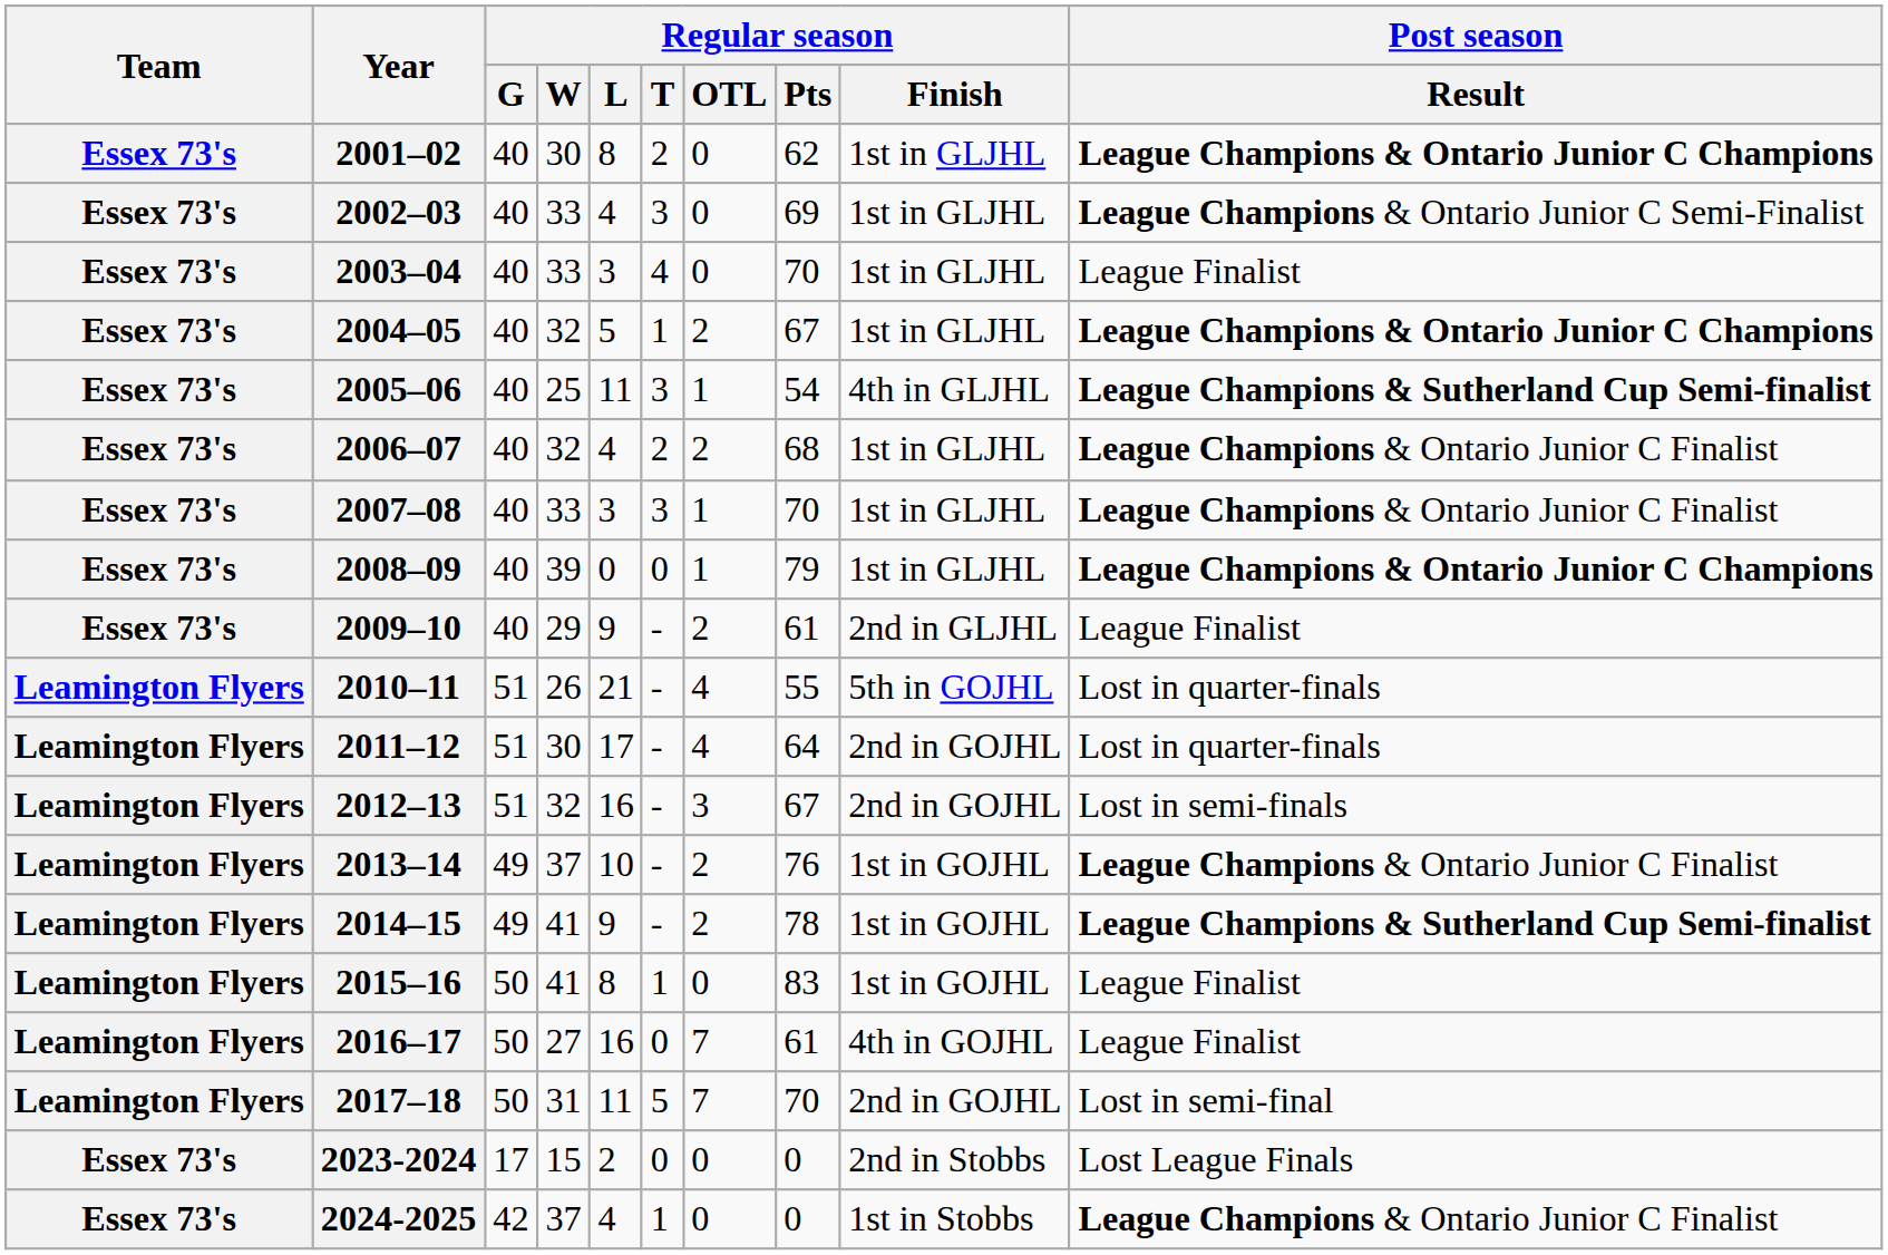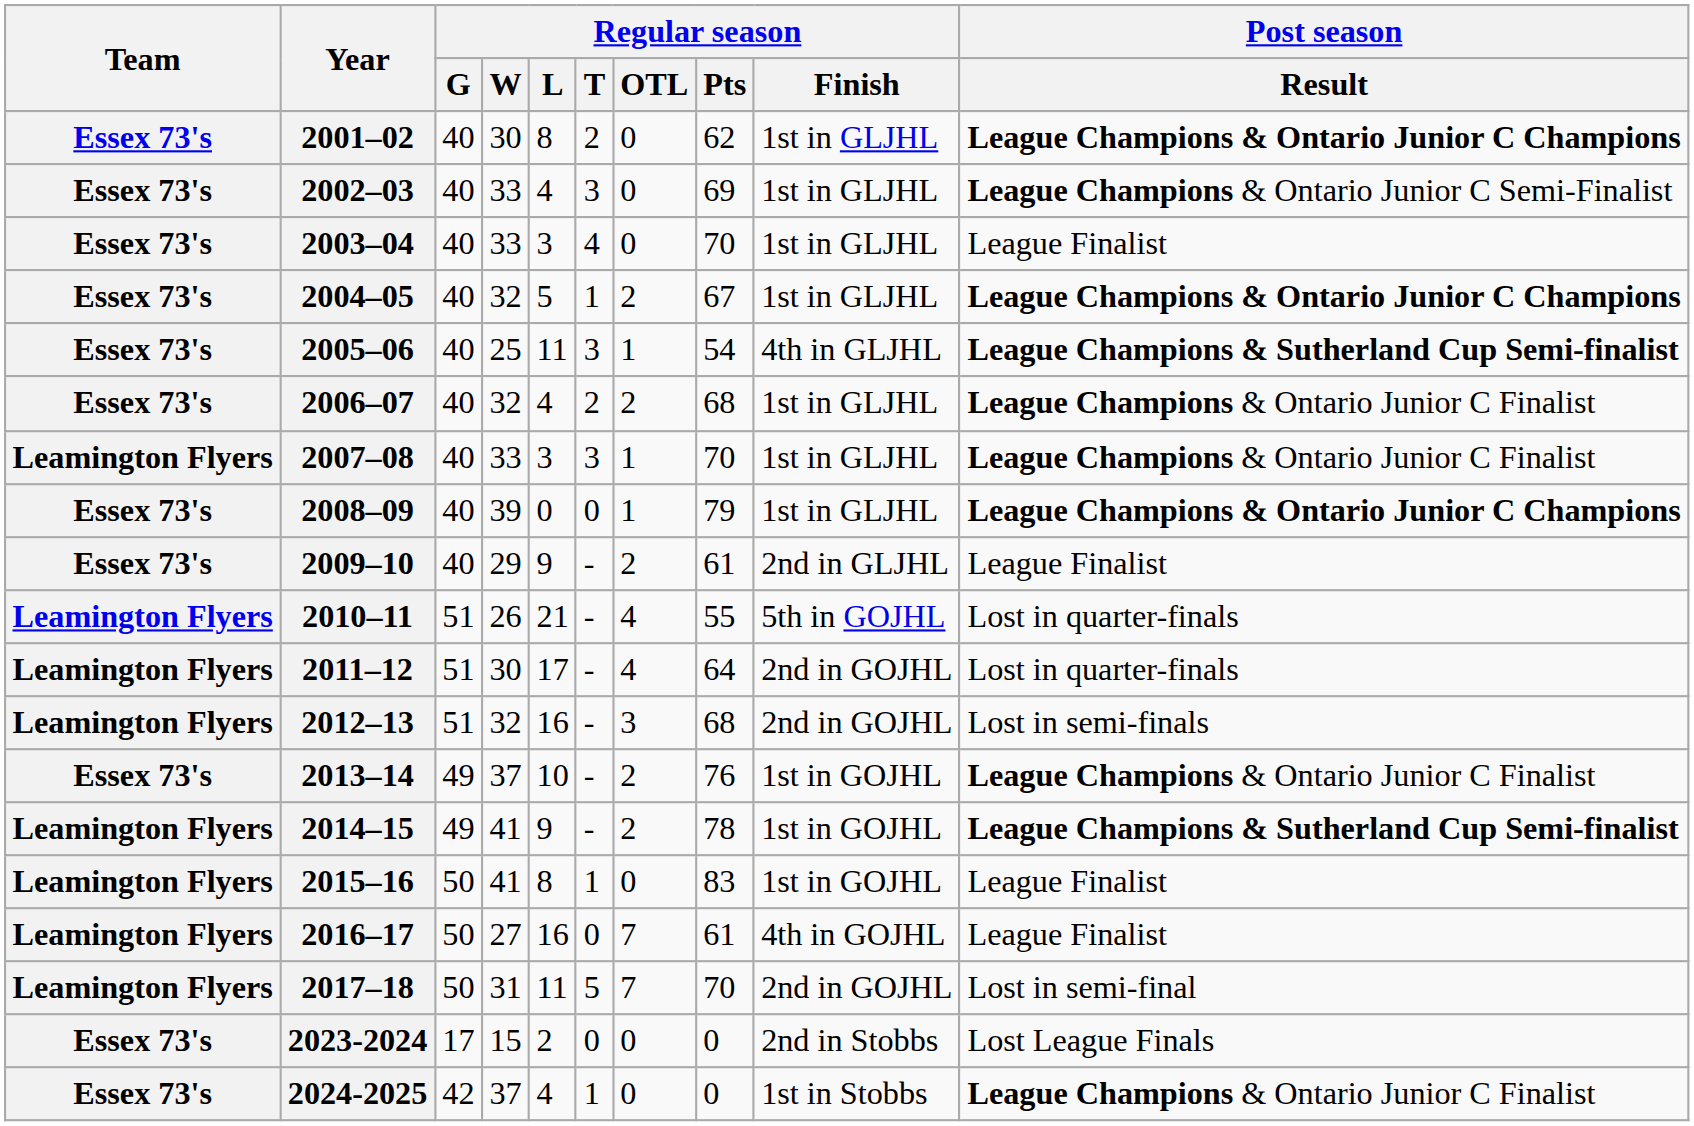2007–08 | Team: Essex 73's -> Leamington Flyers
2012–13 | Regular season / Pts: 67 -> 68
2013–14 | Team: Leamington Flyers -> Essex 73's
